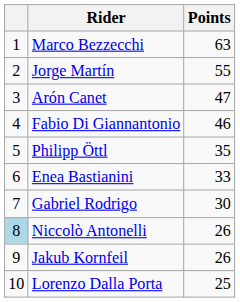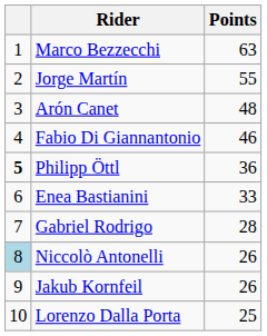Arón Canet | Points: 47 -> 48
Philipp Öttl | column 1: normal -> bold
Philipp Öttl | Points: 35 -> 36
Gabriel Rodrigo | Points: 30 -> 28
